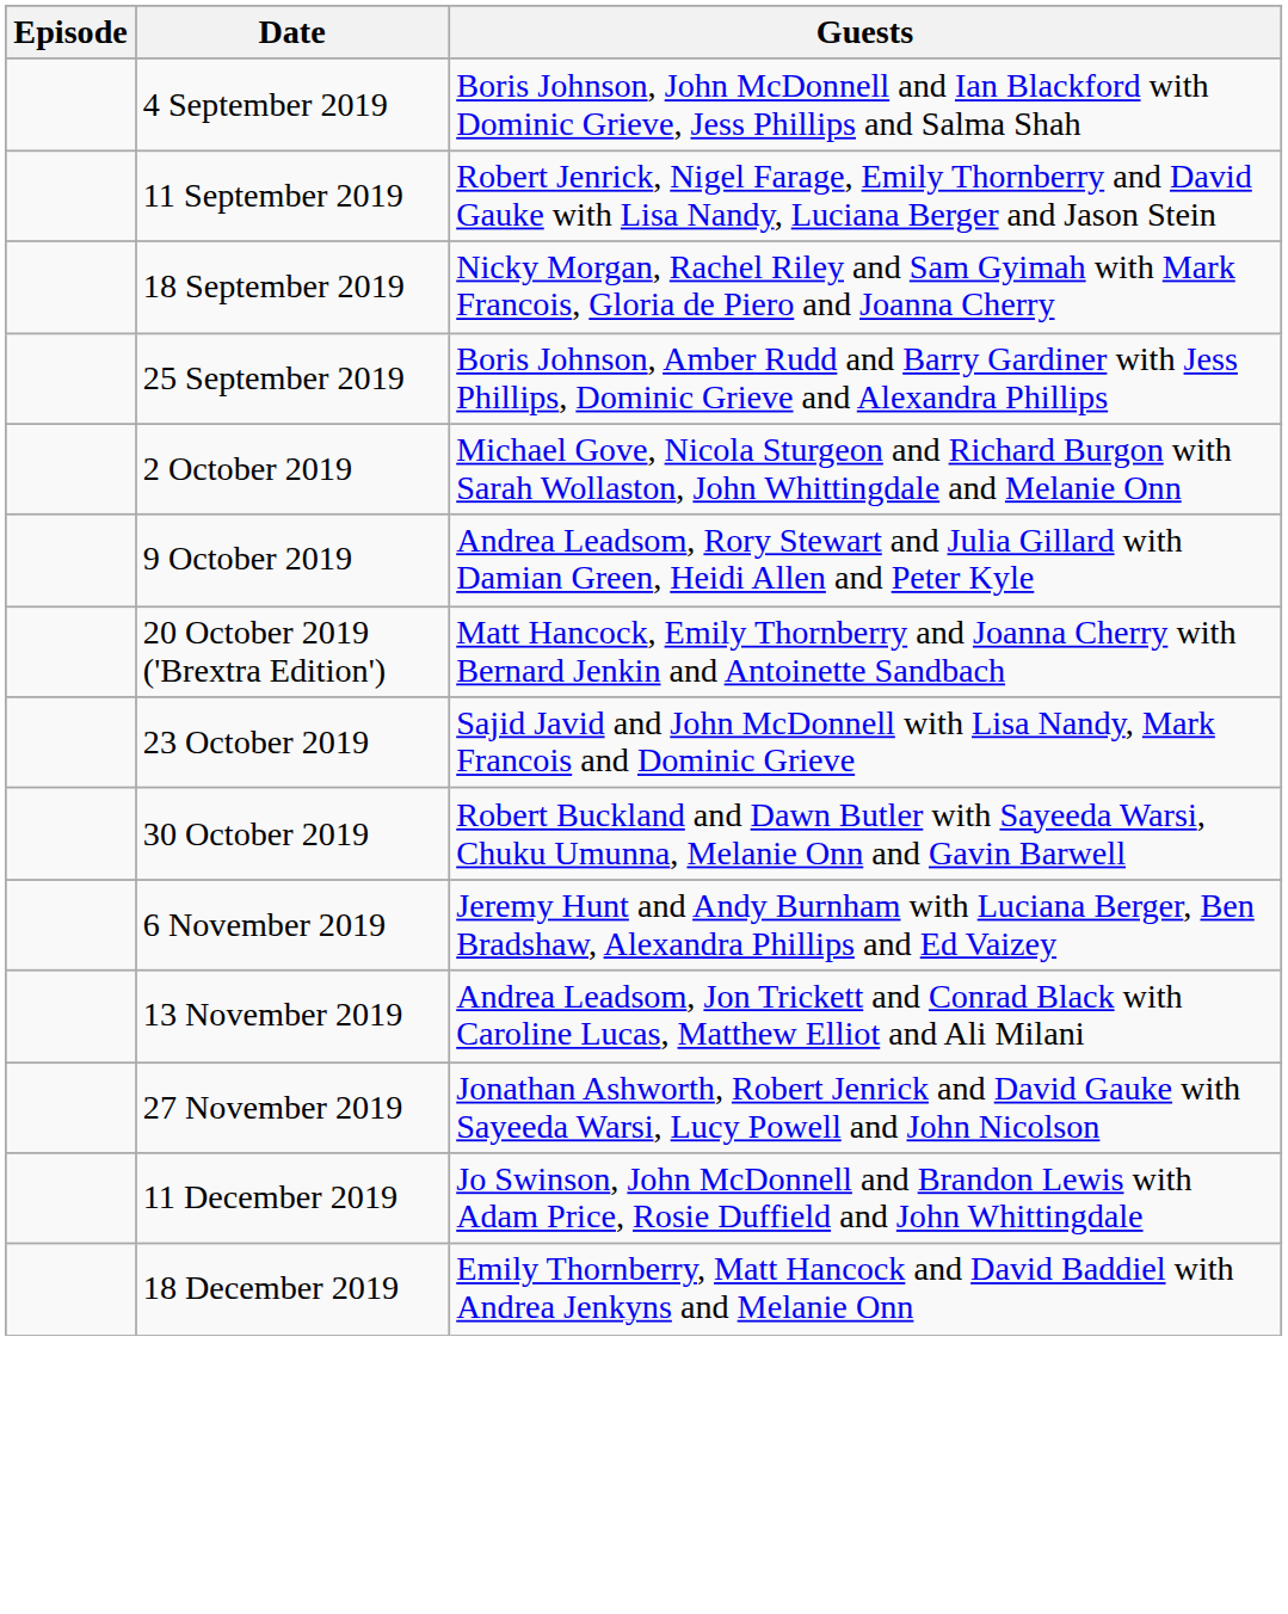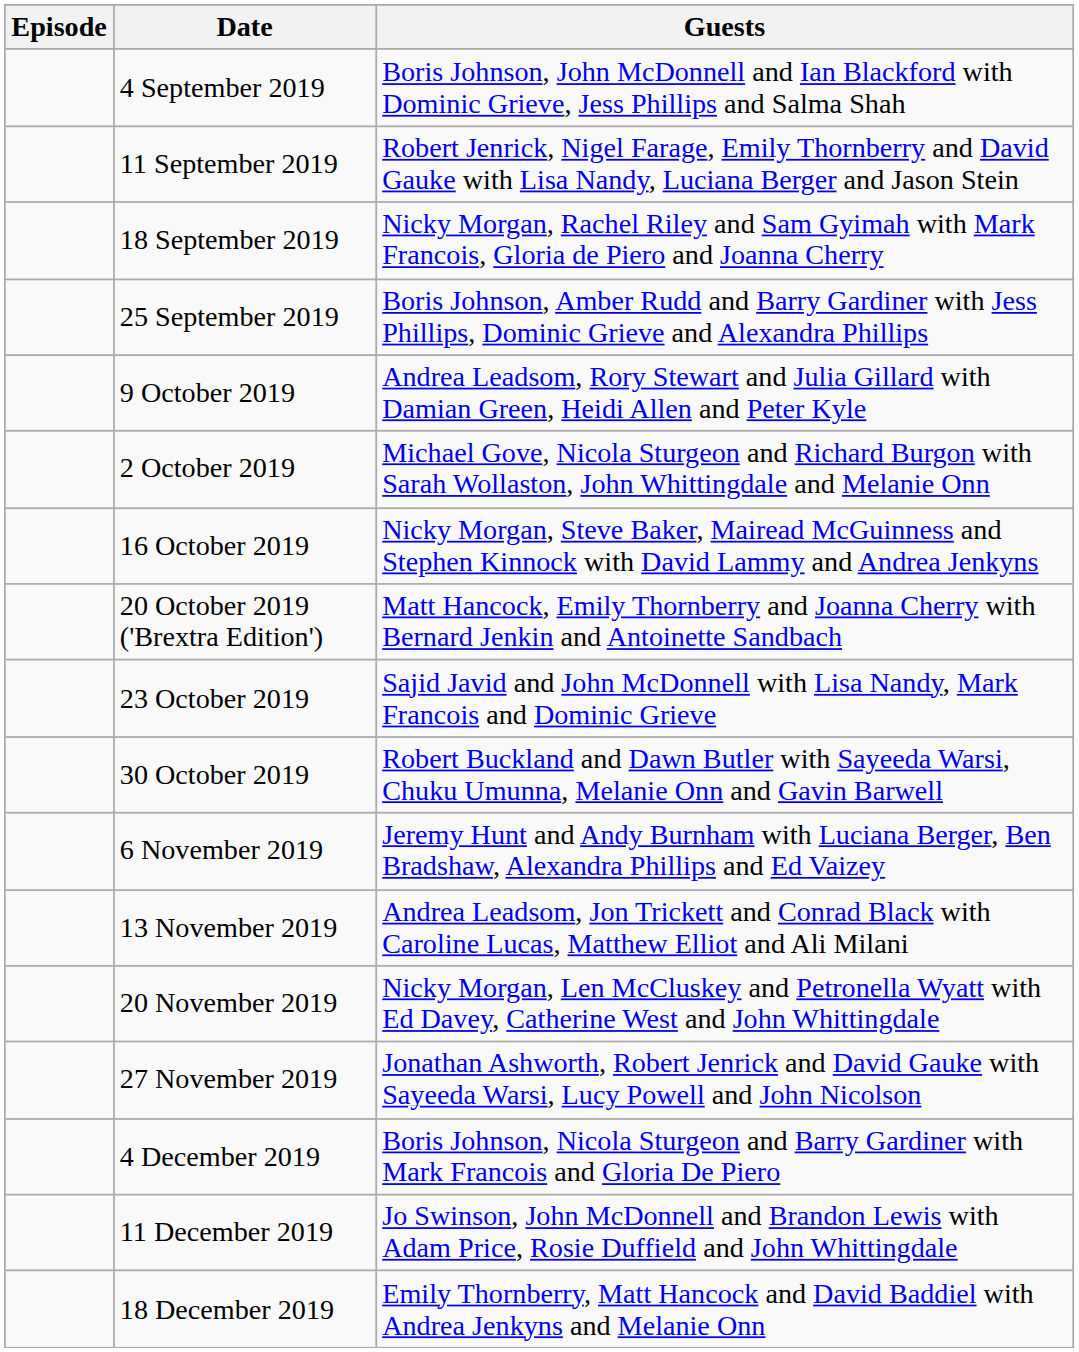rows swapped: 2 October 2019 <-> 9 October 2019
+ row: 16 October 2019 | Nicky Morgan, Steve Baker, Mairead McGuinness and Stephen Kinnock with David Lammy and Andrea Jenkyns
+ row: 20 November 2019 | Nicky Morgan, Len McCluskey and Petronella Wyatt with Ed Davey, Catherine West and John Whittingdale
+ row: 4 December 2019 | Boris Johnson, Nicola Sturgeon and Barry Gardiner with Mark Francois and Gloria De Piero
